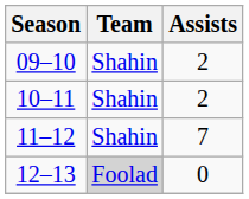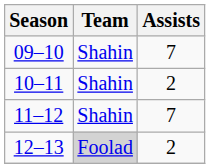09–10 | Assists: 2 -> 7
12–13 | Assists: 0 -> 2
